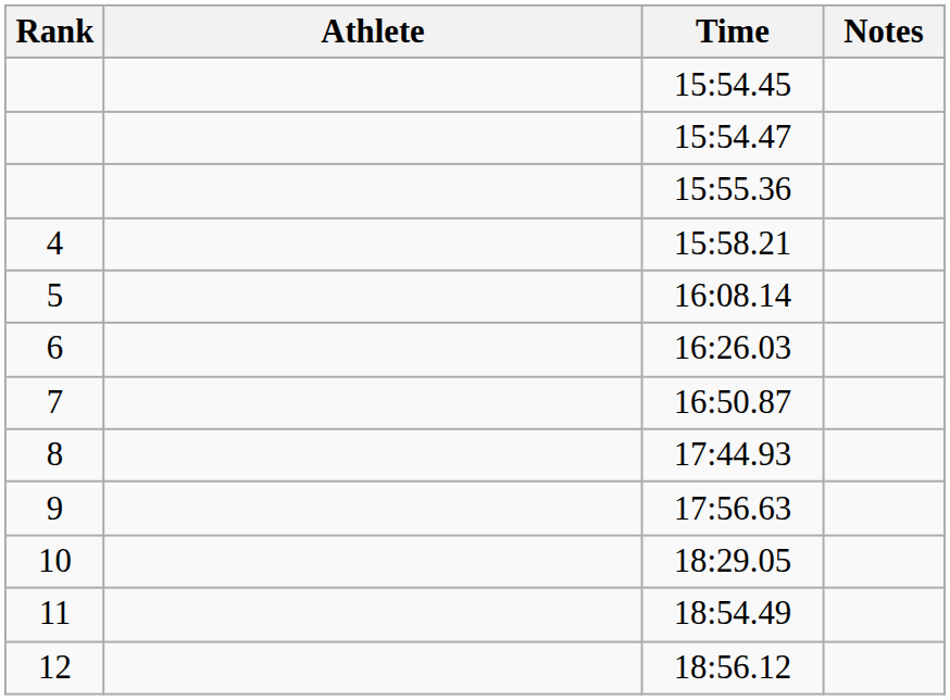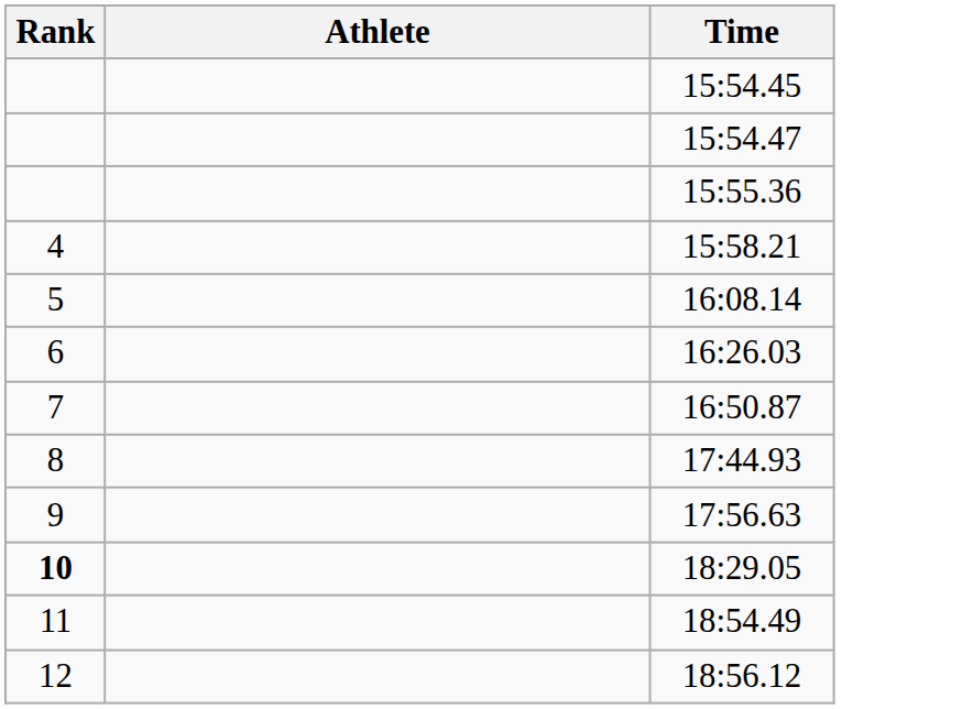- column: Notes
18:29.05 | Rank: normal -> bold
